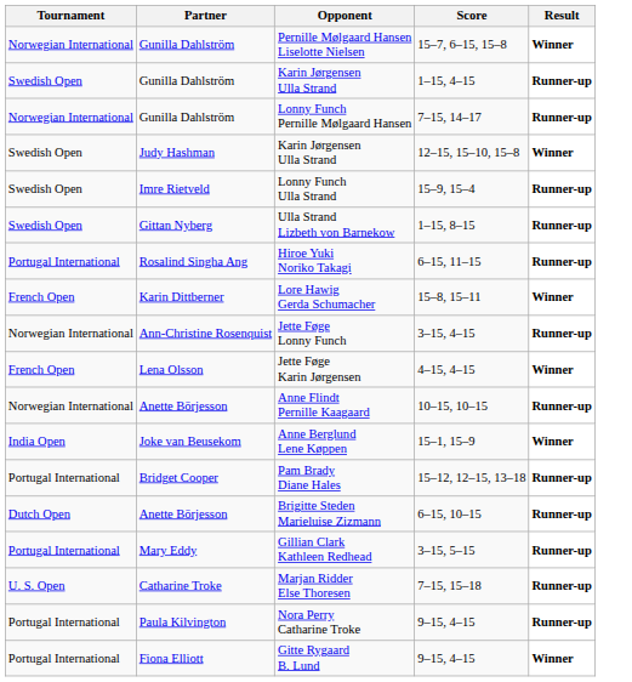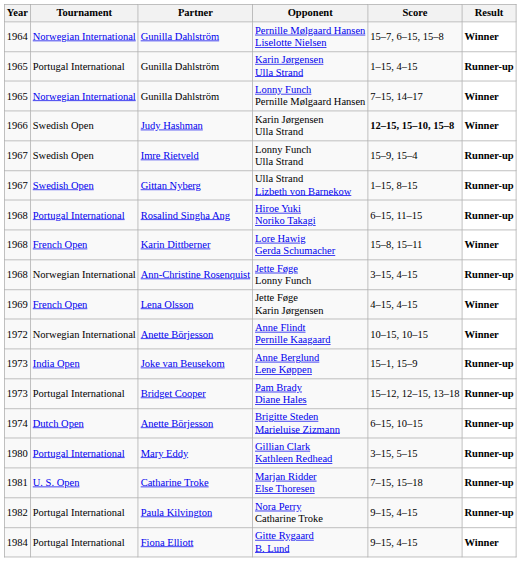+ column: Year | 1964 | 1965 | 1965 | 1966 | 1967 | 1967 | 1968 | 1968 | 1968 | 1969 | 1972 | 1973 | 1973 | 1974 | 1980 | 1981 | 1982 | 1984
Gunilla Dahlström / Karin Jørgensen Ulla Strand | Tournament: Swedish Open -> Portugal International
Lonny Funch Pernille Mølgaard Hansen | Result: Runner-up -> Winner
Judy Hashman / Karin Jørgensen Ulla Strand | Score: normal -> bold
Anne Flindt Pernille Kaagaard | Result: Runner-up -> Winner
Anne Berglund Lene Køppen | Result: Winner -> Runner-up
